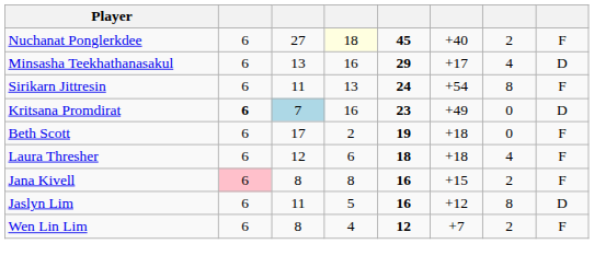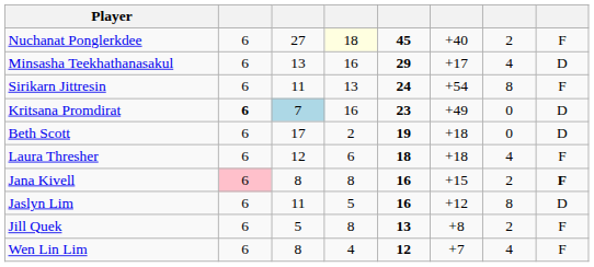Beth Scott | column 8: F -> D
Jana Kivell | column 8: normal -> bold
+ row: Jill Quek | 6 | 5 | 8 | 13 | +8 | 2 | F
Wen Lin Lim | column 7: 2 -> 4
